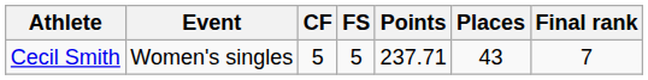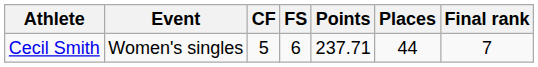Cecil Smith | FS: 5 -> 6
Cecil Smith | Places: 43 -> 44
